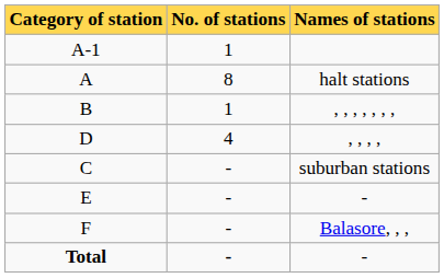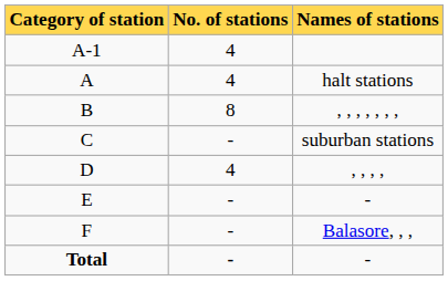A-1 | No. of stations: 1 -> 4
A | No. of stations: 8 -> 4
B | No. of stations: 1 -> 8
rows swapped: C <-> D
